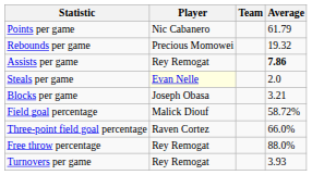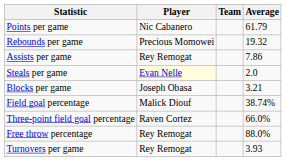Assists per game | Average: bold -> normal
Field goal percentage | Average: 58.72% -> 38.74%
